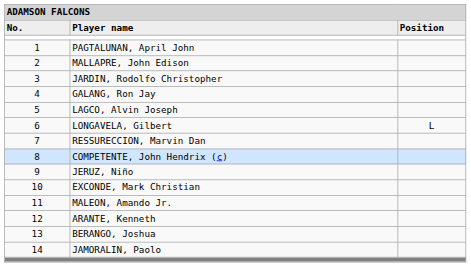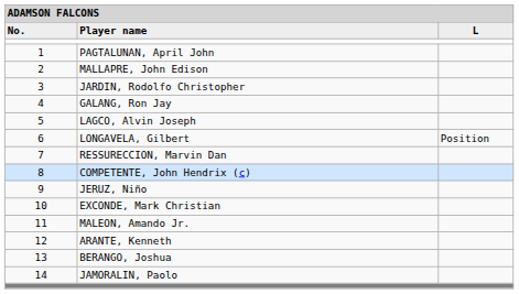Player name | column 3: Position -> L
LONGAVELA, Gilbert | column 3: L -> Position
